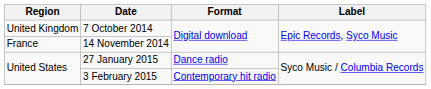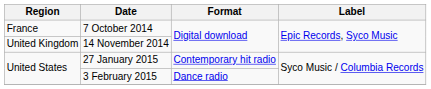7 October 2014 | Region: United Kingdom -> France
14 November 2014 | Region: France -> United Kingdom
27 January 2015 | Format: Dance radio -> Contemporary hit radio
3 February 2015 | Format: Contemporary hit radio -> Dance radio
